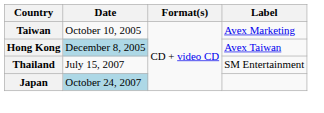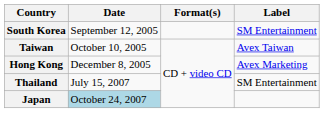+ row: South Korea | September 12, 2005 | SM Entertainment
Taiwan | Label: Avex Marketing -> Avex Taiwan
Hong Kong | Date: lightblue background -> no background
Hong Kong | Label: Avex Taiwan -> Avex Marketing
